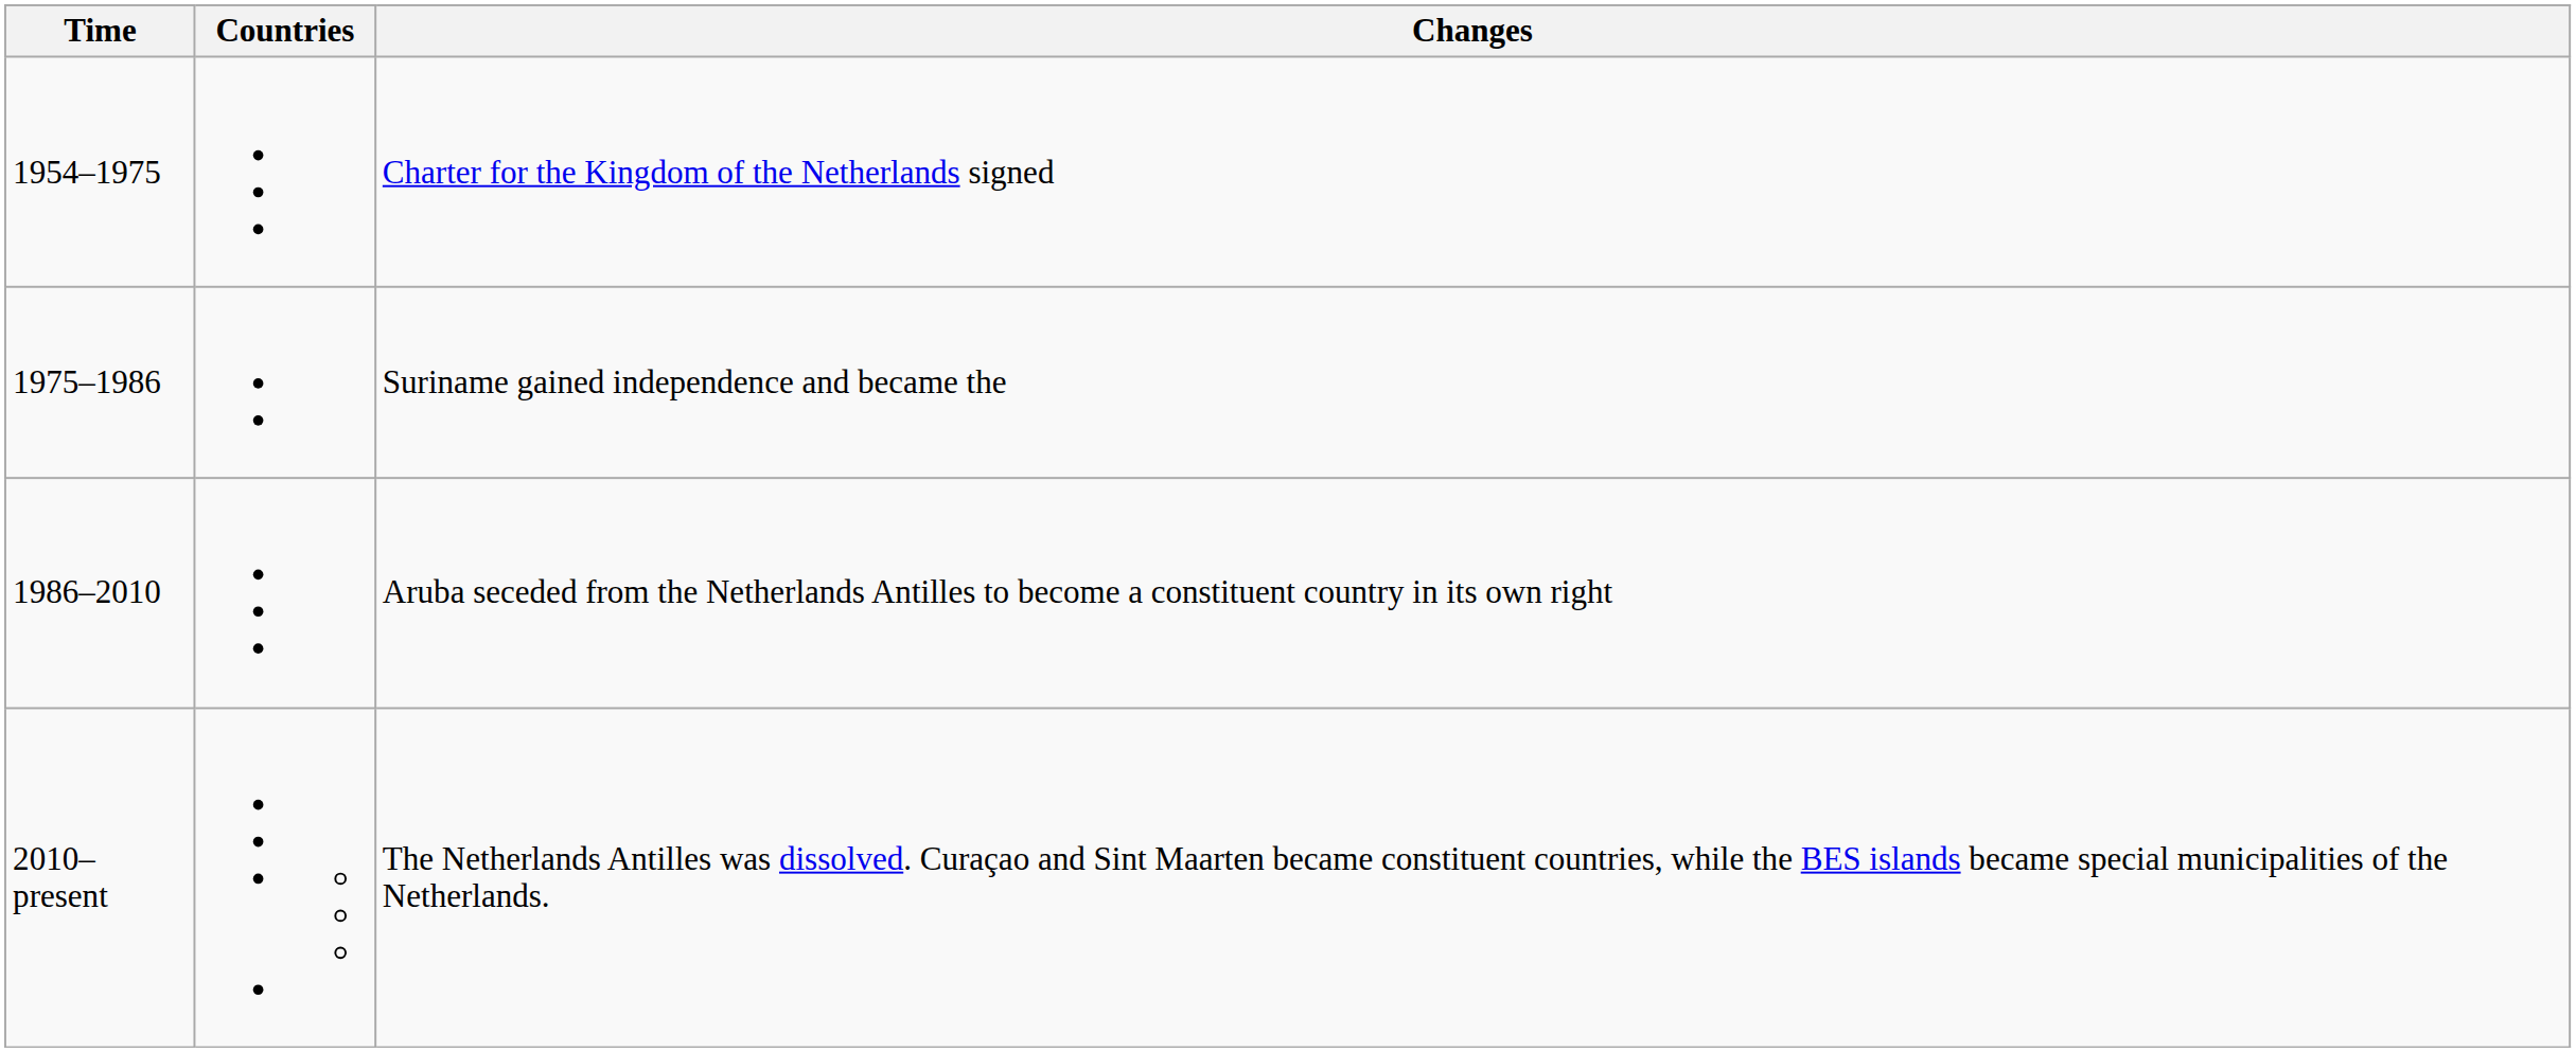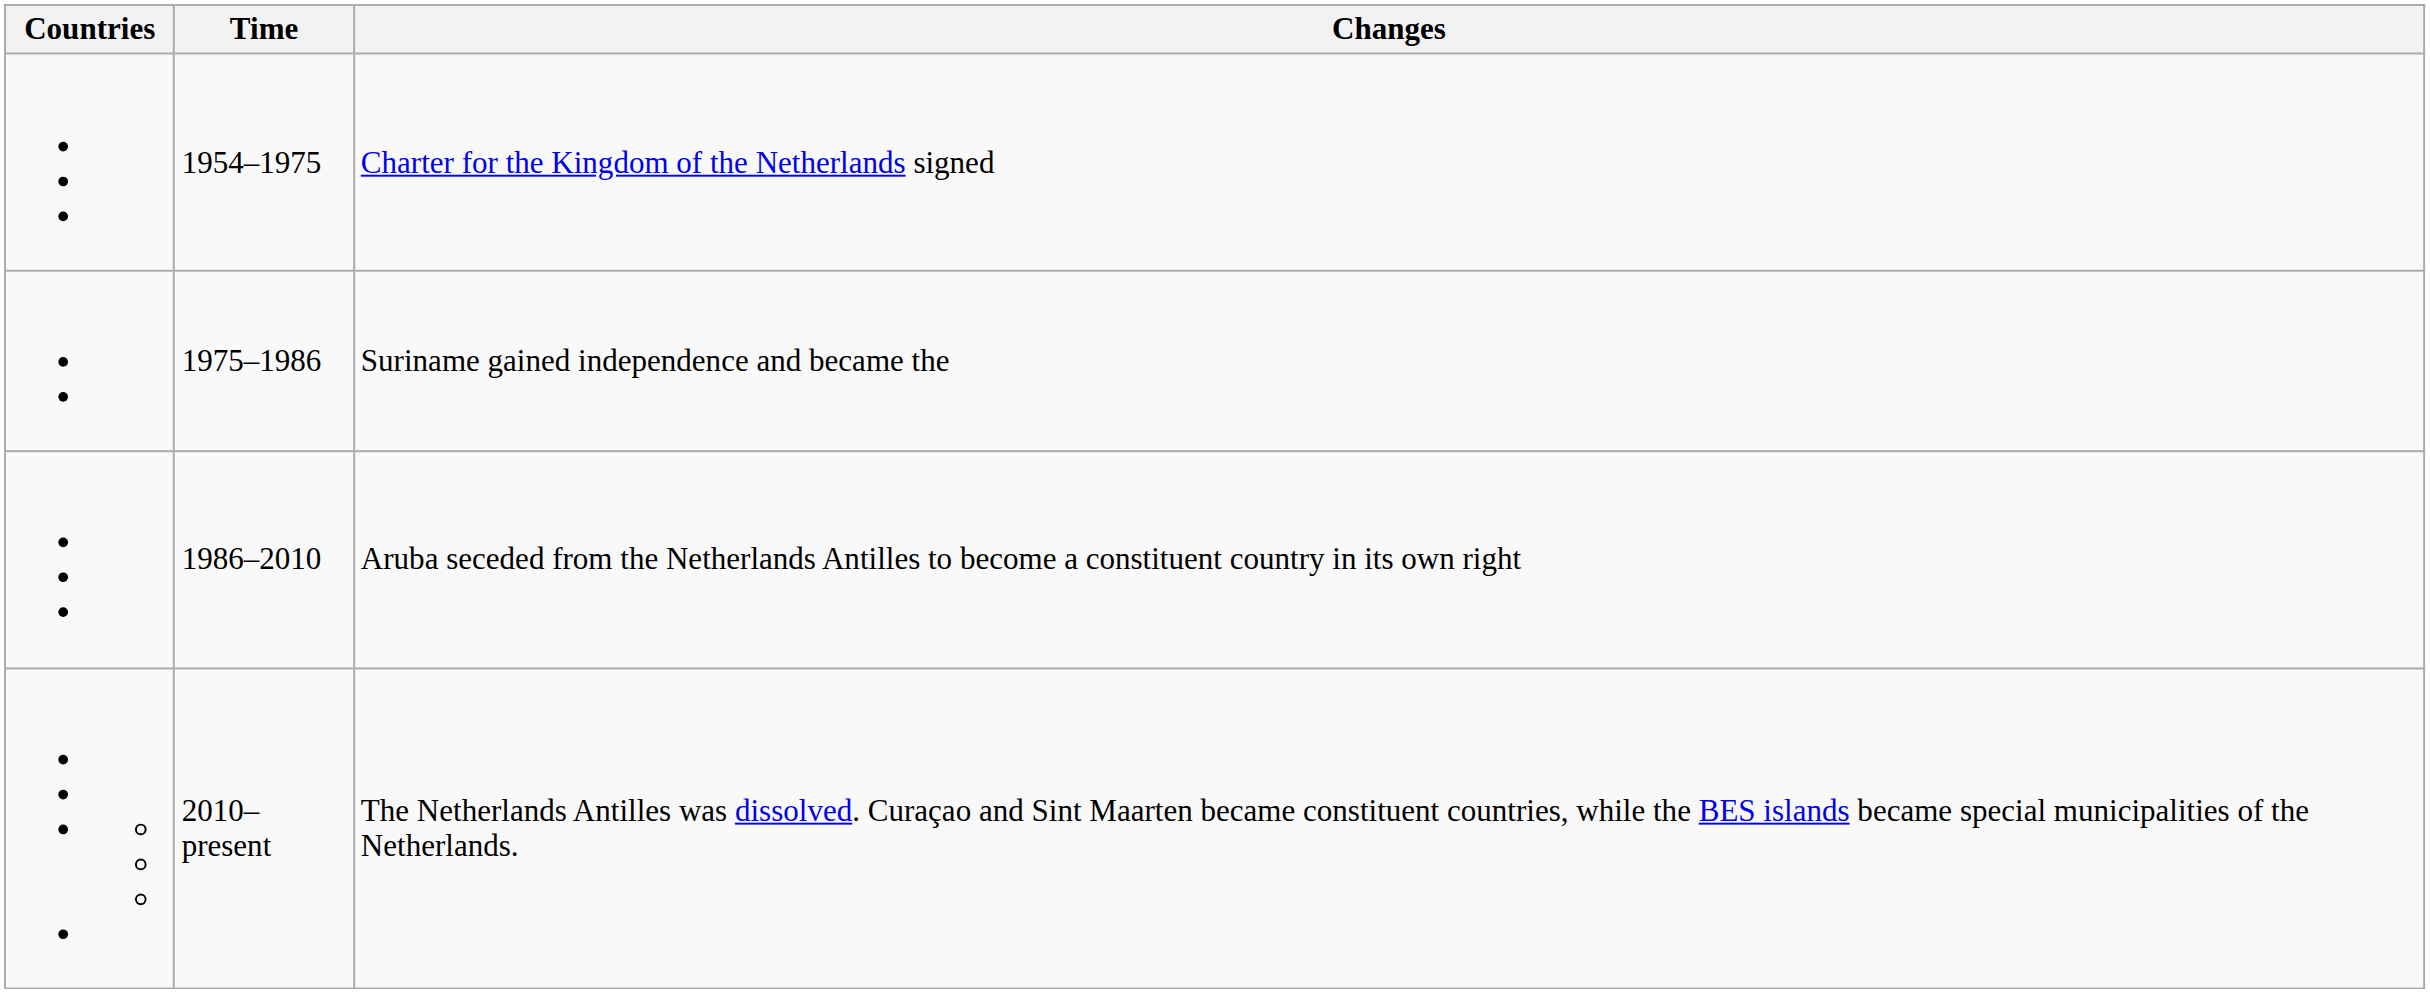columns swapped: Time <-> Countries
